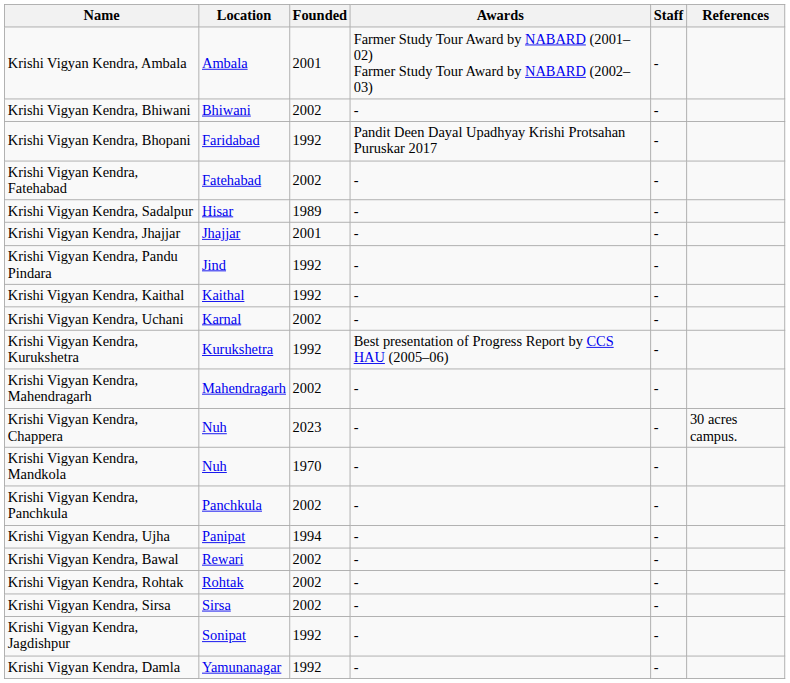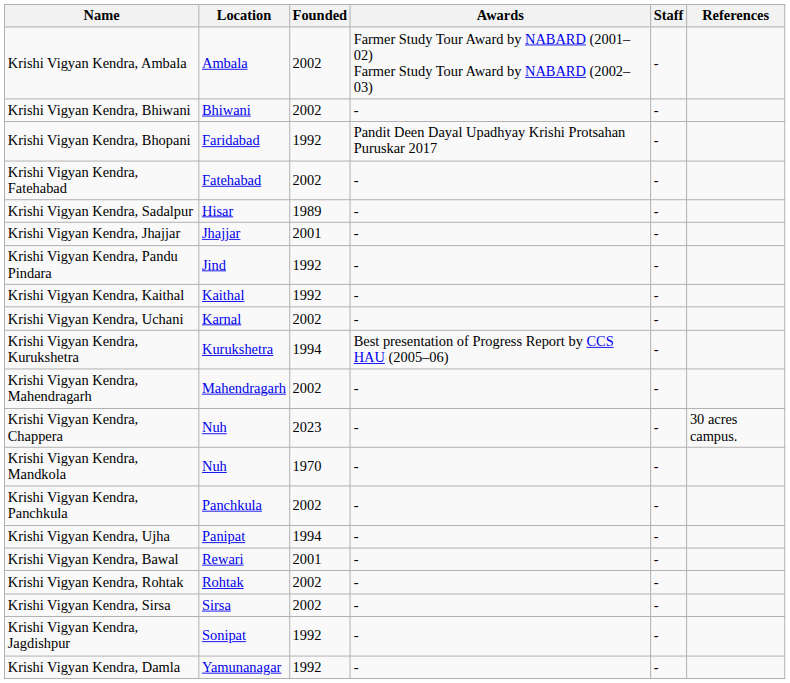Krishi Vigyan Kendra, Ambala | Founded: 2001 -> 2002
Krishi Vigyan Kendra, Kurukshetra | Founded: 1992 -> 1994
Krishi Vigyan Kendra, Bawal | Founded: 2002 -> 2001
